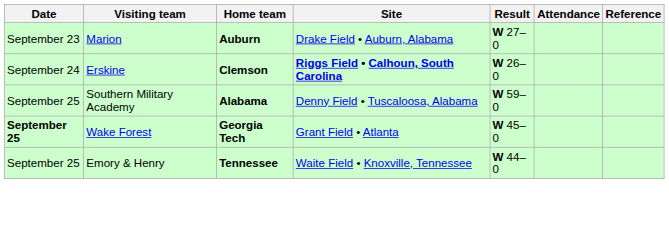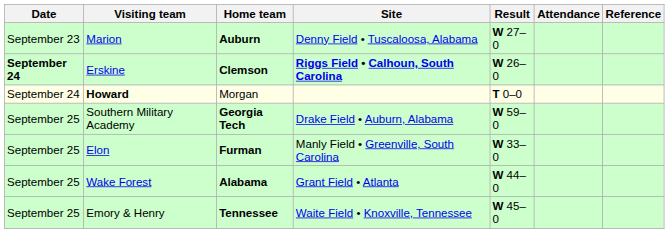Marion | Site: Drake Field • Auburn, Alabama -> Denny Field • Tuscaloosa, Alabama
Erskine | Date: normal -> bold
+ row: September 24 | Howard | Morgan | T 0–0
Southern Military Academy | Home team: Alabama -> Georgia Tech
Southern Military Academy | Site: Denny Field • Tuscaloosa, Alabama -> Drake Field • Auburn, Alabama
+ row: September 25 | Elon | Furman | Manly Field • Greenville, South Carolina | W 33–0
Wake Forest | Date: bold -> normal
Wake Forest | Home team: Georgia Tech -> Alabama
Wake Forest | Result: W 45–0 -> W 44–0
Emory & Henry | Result: W 44–0 -> W 45–0
